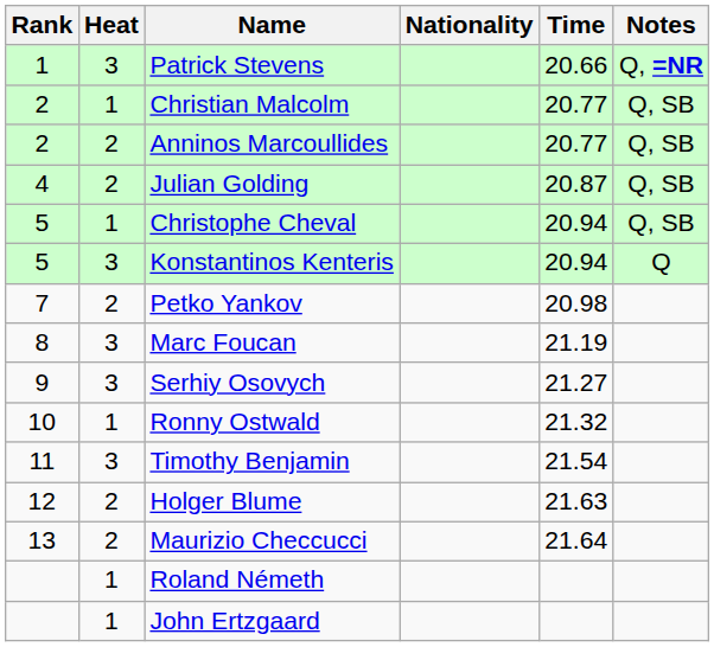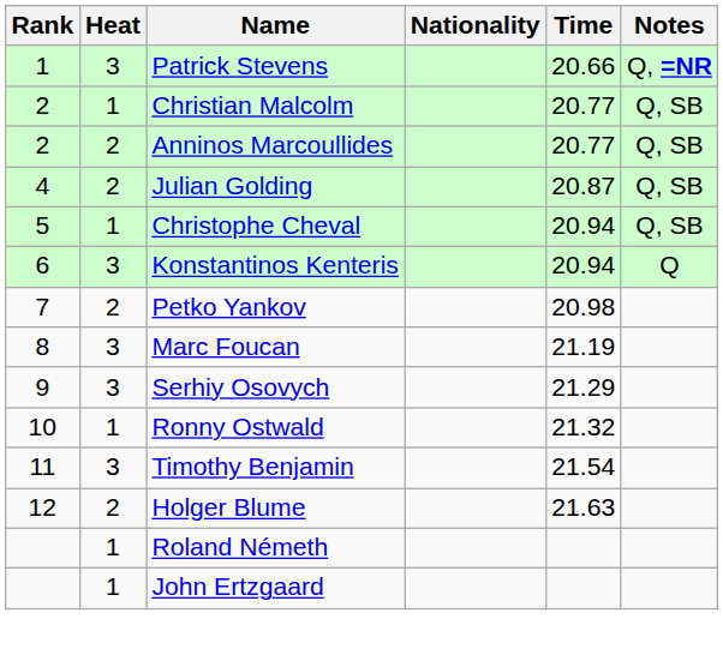Konstantinos Kenteris | Rank: 5 -> 6
Serhiy Osovych | Time: 21.27 -> 21.29
- row: 13 | 2 | Maurizio Checcucci | 21.64
